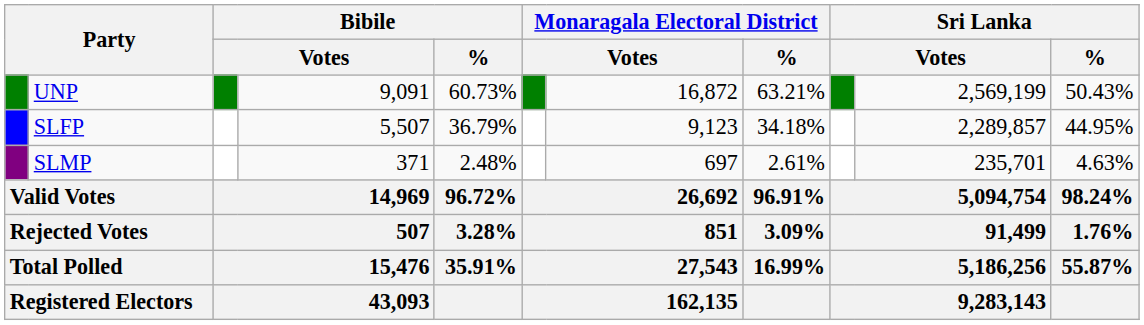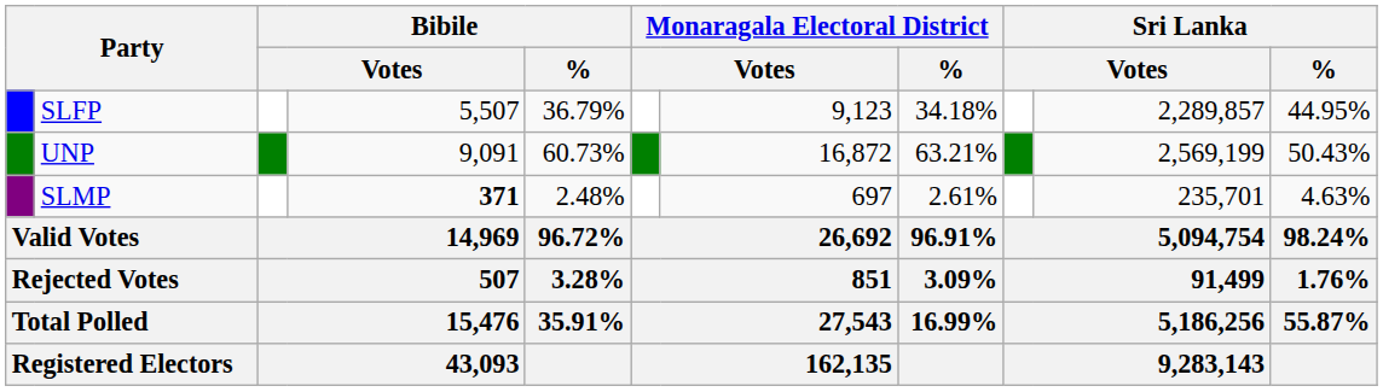rows swapped: UNP <-> SLFP
SLMP | column 4: normal -> bold
